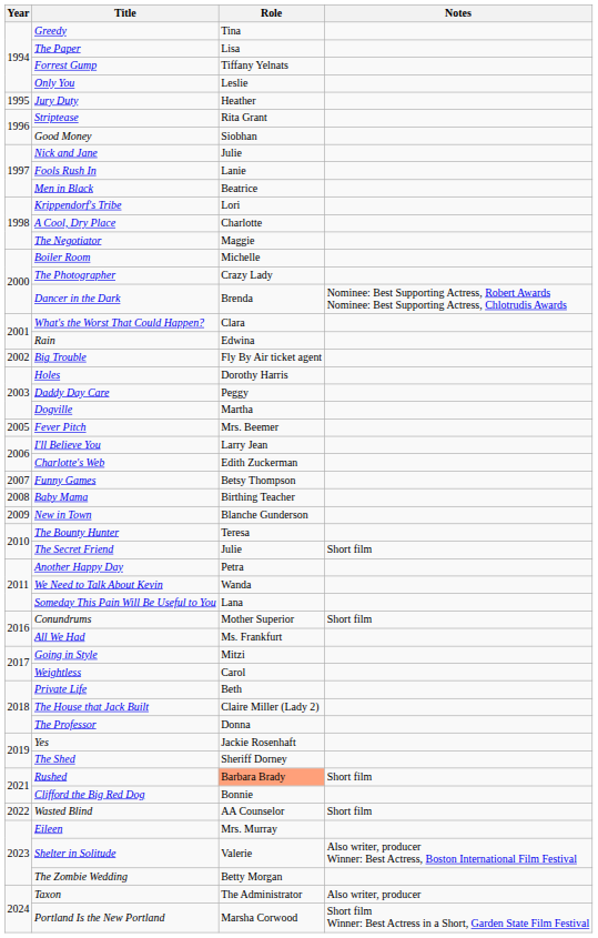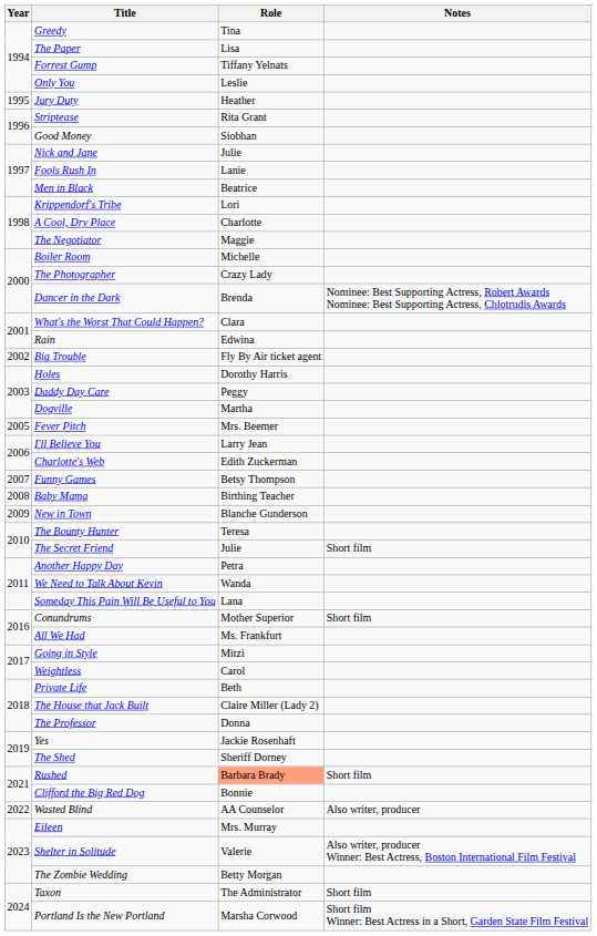Wasted Blind | Notes: Short film -> Also writer, producer
Taxon | Notes: Also writer, producer -> Short film
